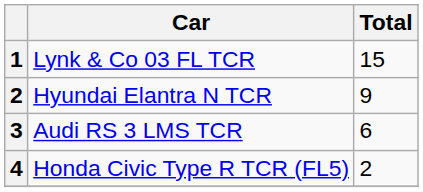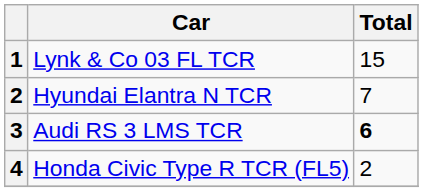Hyundai Elantra N TCR | Total: 9 -> 7
Audi RS 3 LMS TCR | Total: normal -> bold
